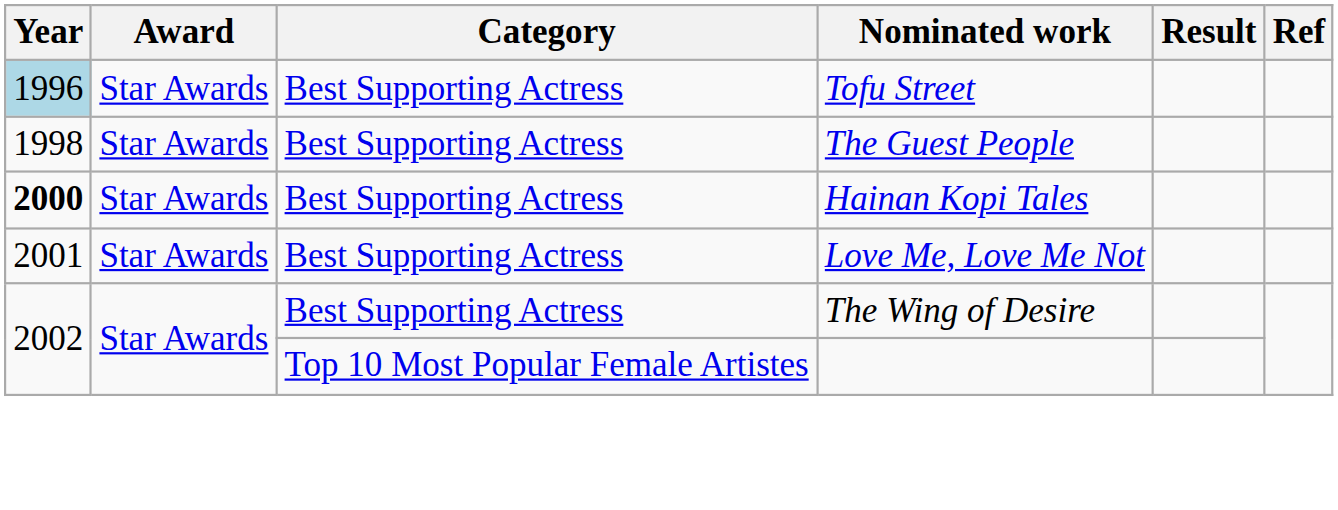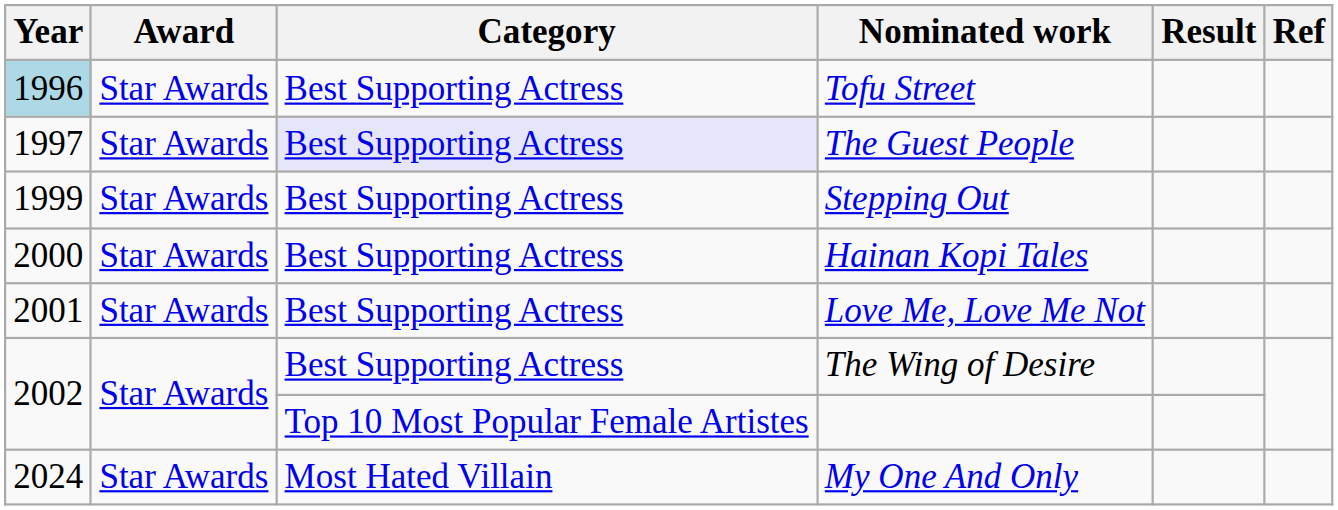The Guest People | Year: 1998 -> 1997
The Guest People | Category: no background -> lavender background
+ row: 1999 | Star Awards | Best Supporting Actress | Stepping Out
Hainan Kopi Tales | Year: bold -> normal
+ row: 2024 | Star Awards | Most Hated Villain | My One And Only
